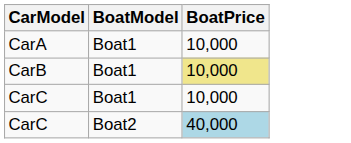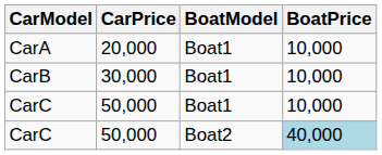+ column: CarPrice | 20,000 | 30,000 | 50,000 | 50,000
CarB | BoatPrice: khaki background -> no background
